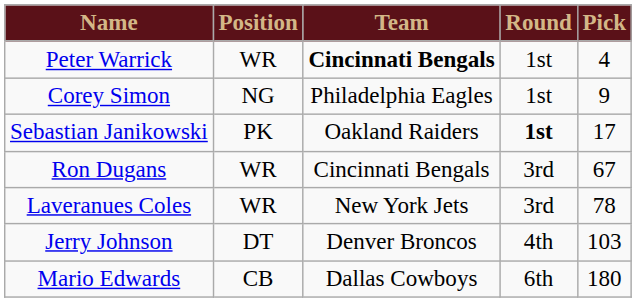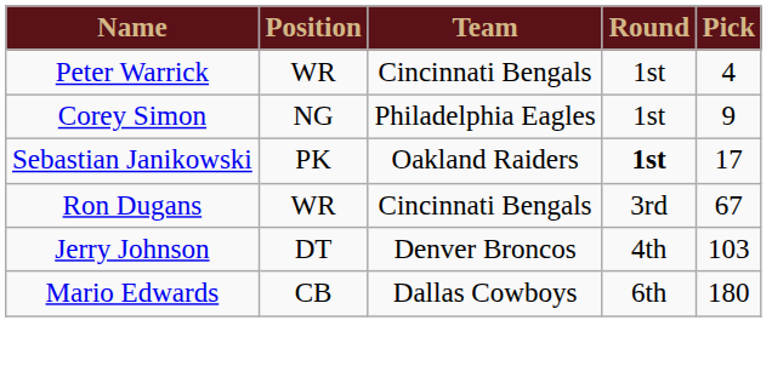Peter Warrick | Team: bold -> normal
- row: Laveranues Coles | WR | New York Jets | 3rd | 78
